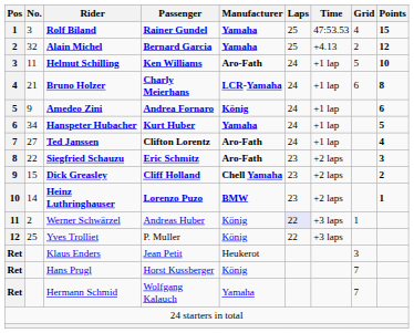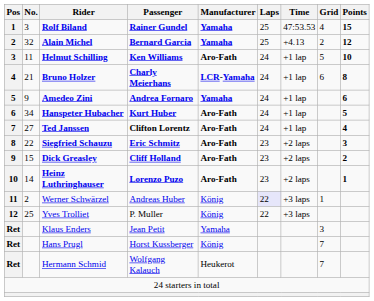Amedeo Zini | Manufacturer: König -> Yamaha
Hanspeter Hubacher | Manufacturer: Yamaha -> Aro-Fath
Dick Greasley | Manufacturer: Chell Yamaha -> Aro-Fath
Heinz Luthringhauser | Manufacturer: BMW -> Aro-Fath
Klaus Enders | Manufacturer: Heukerot -> Yamaha
Hermann Schmid | Manufacturer: Yamaha -> Heukerot
